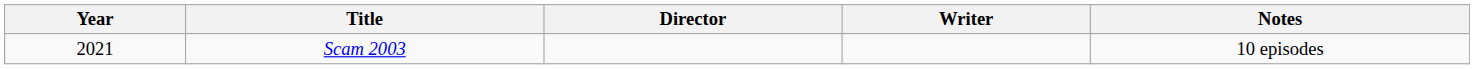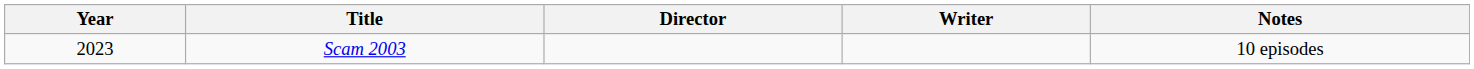Scam 2003 | Year: 2021 -> 2023
